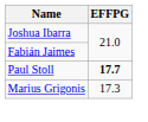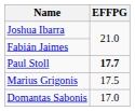Marius Grigonis | EFFPG: 17.3 -> 17.5
+ row: Domantas Sabonis | 17.0
